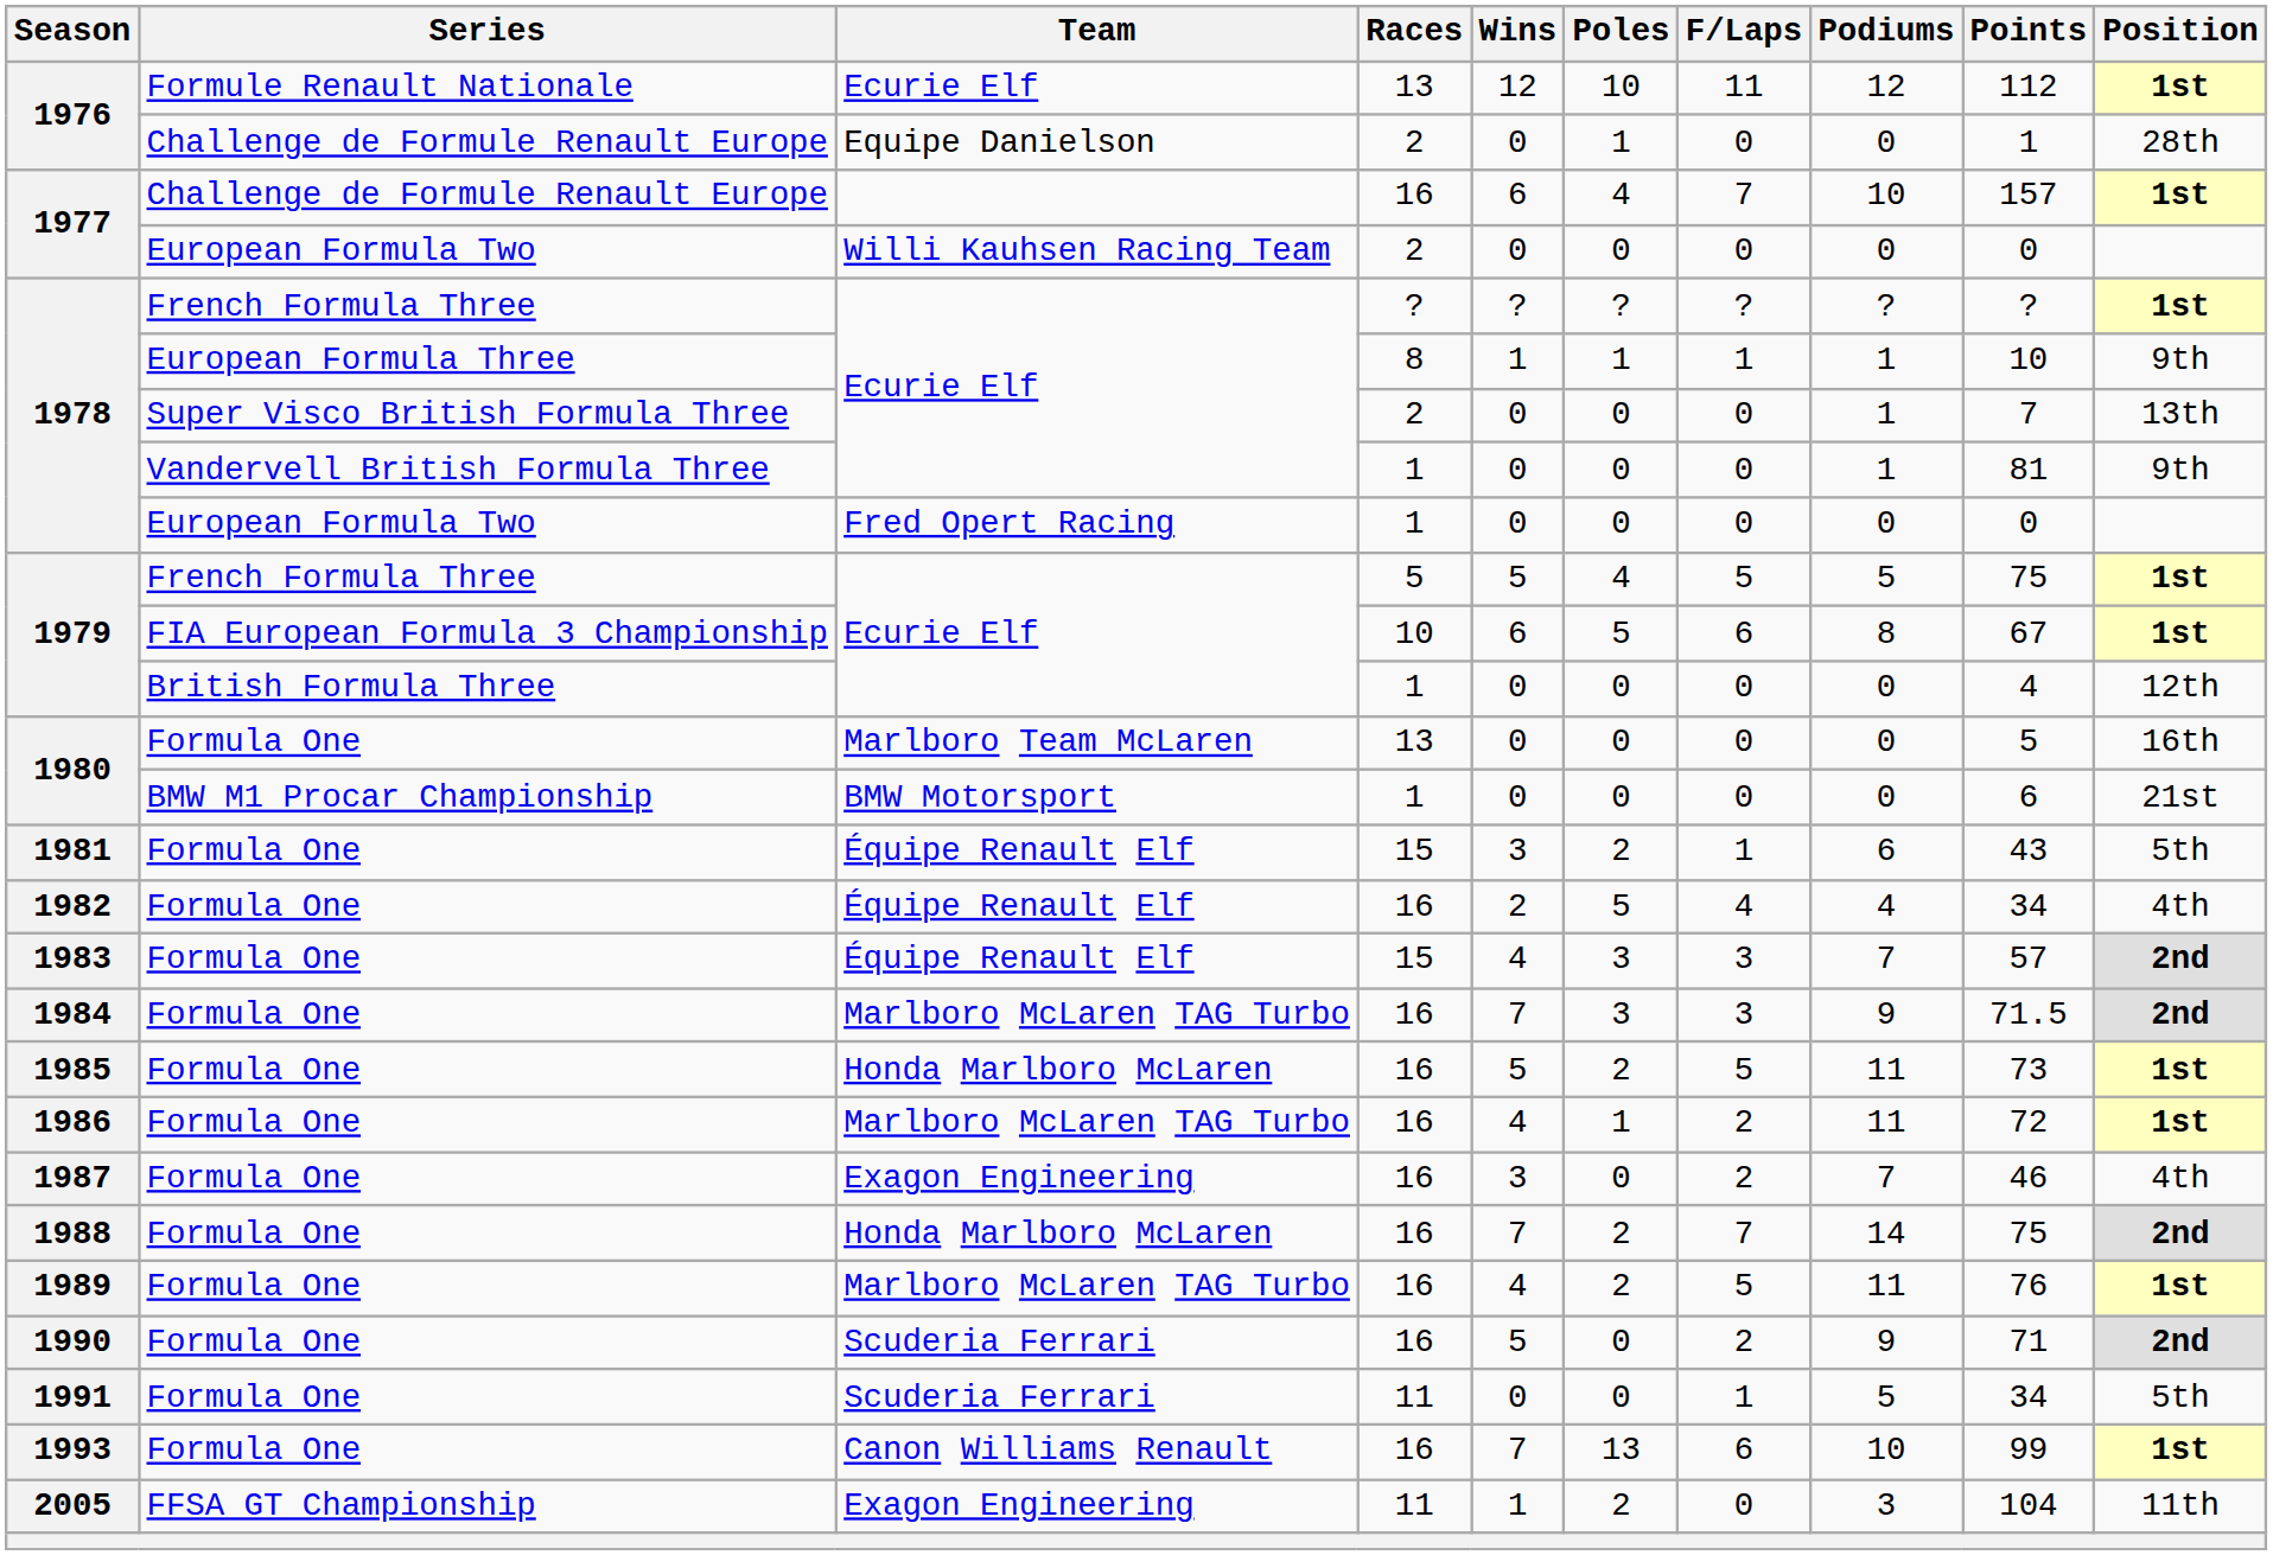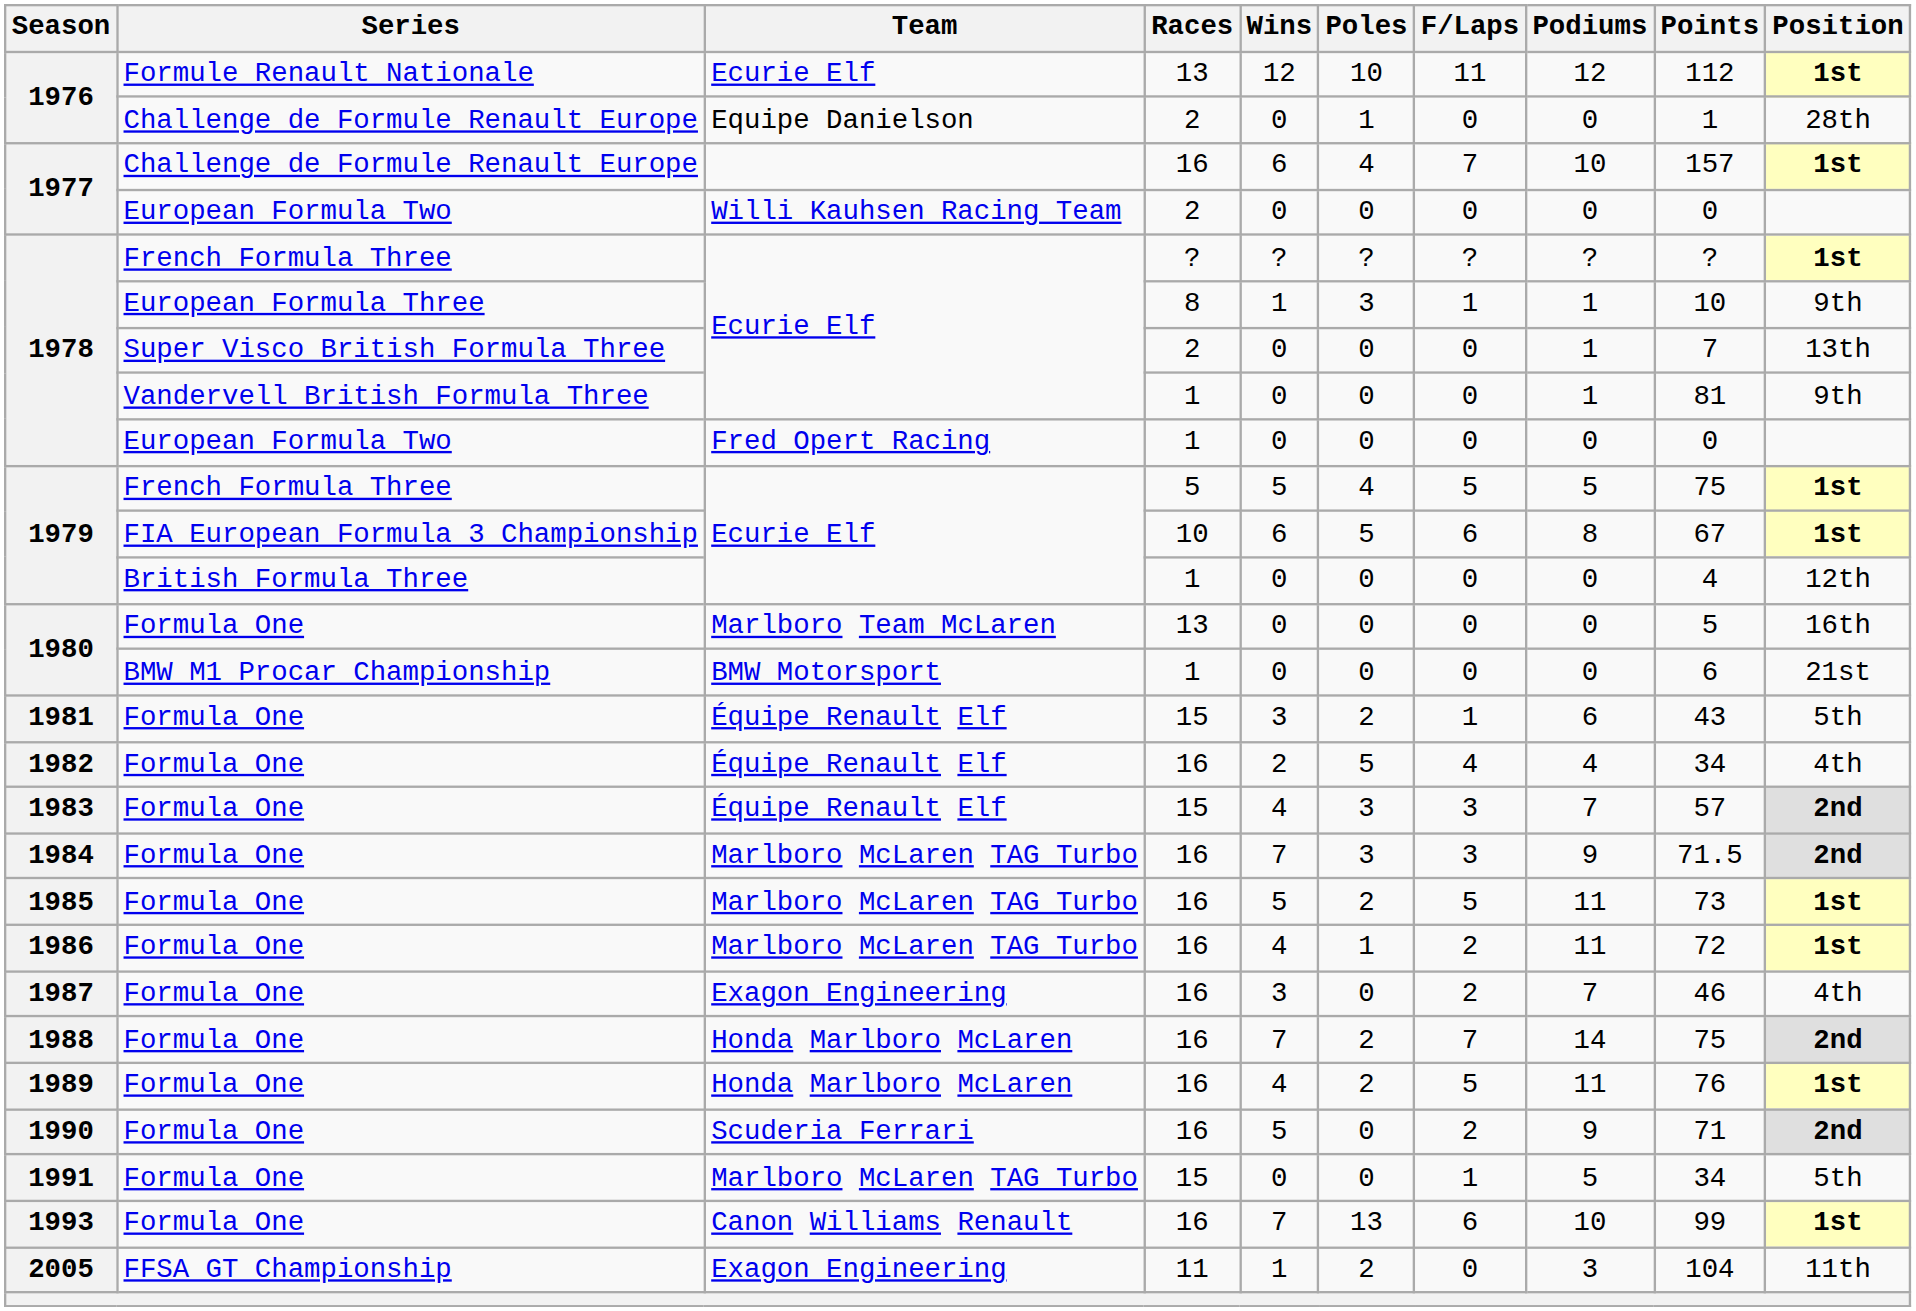1978 / European Formula Three | Poles: 1 -> 3
1985 | Team: Honda Marlboro McLaren -> Marlboro McLaren TAG Turbo
1989 | Team: Marlboro McLaren TAG Turbo -> Honda Marlboro McLaren
1991 | Team: Scuderia Ferrari -> Marlboro McLaren TAG Turbo
1991 | Races: 11 -> 15
